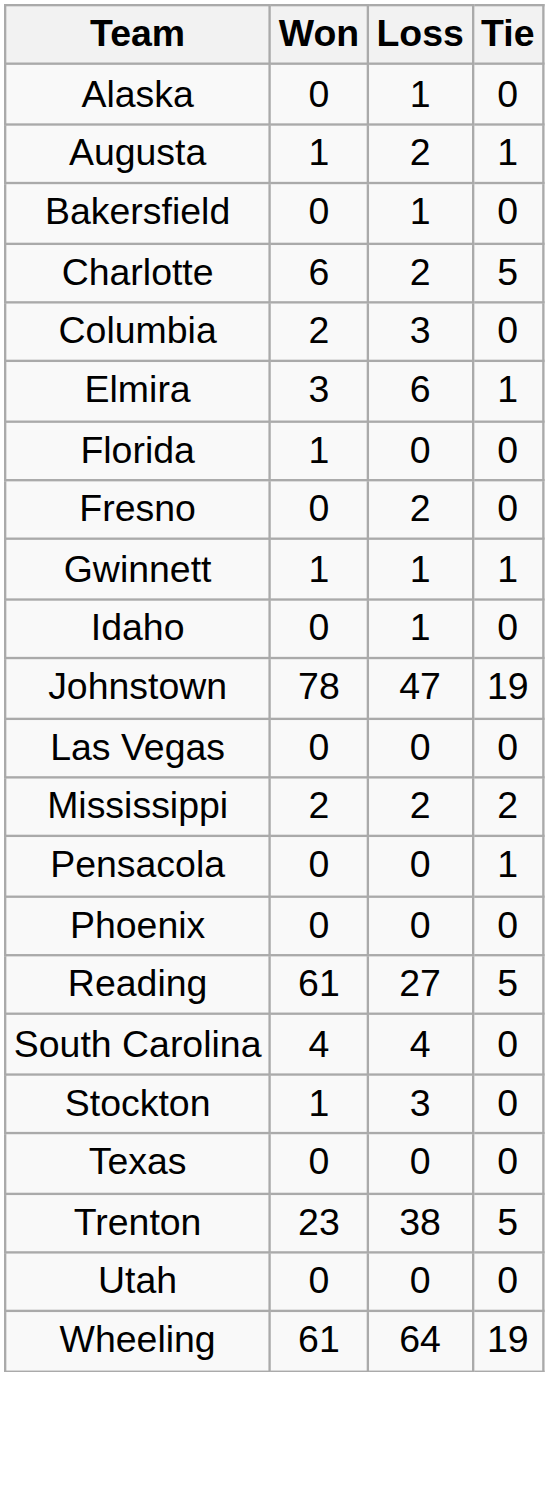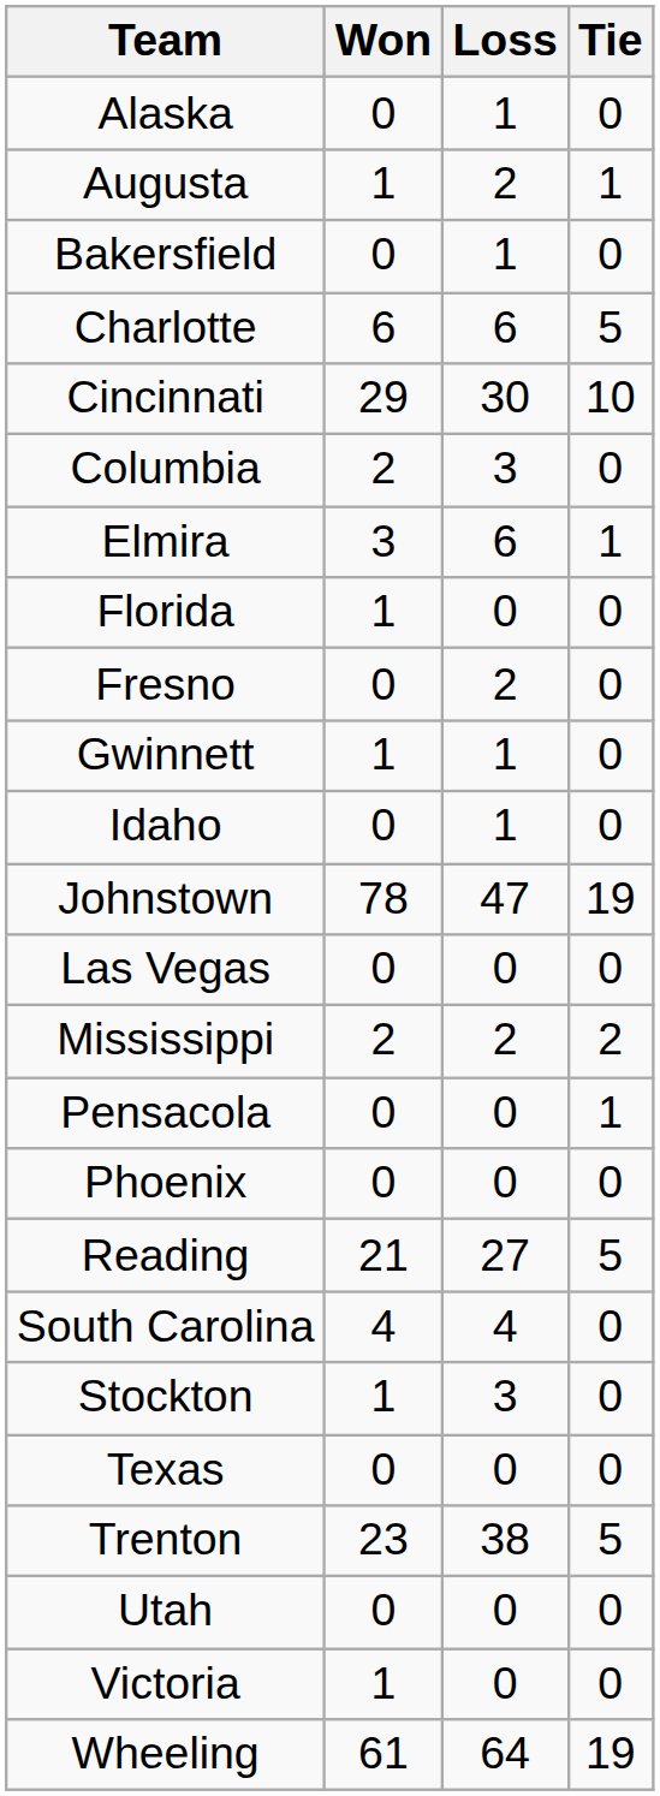Charlotte | Loss: 2 -> 6
+ row: Cincinnati | 29 | 30 | 10
Gwinnett | Tie: 1 -> 0
Reading | Won: 61 -> 21
+ row: Victoria | 1 | 0 | 0
